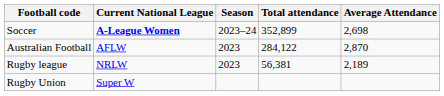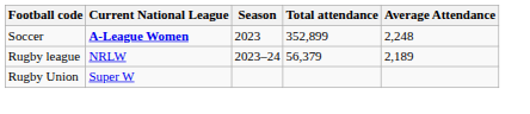Soccer | Season: 2023–24 -> 2023
Soccer | Average Attendance: 2,698 -> 2,248
- row: Australian Football | AFLW | 2023 | 284,122 | 2,870
Rugby league | Season: 2023 -> 2023–24
Rugby league | Total attendance: 56,381 -> 56,379
